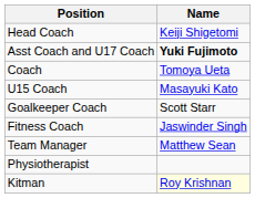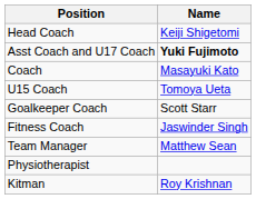Coach | Name: Tomoya Ueta -> Masayuki Kato
U15 Coach | Name: Masayuki Kato -> Tomoya Ueta
Kitman | Name: lightyellow background -> no background
